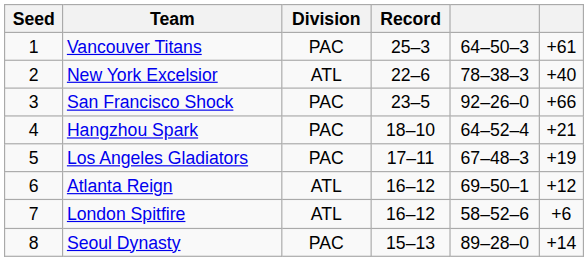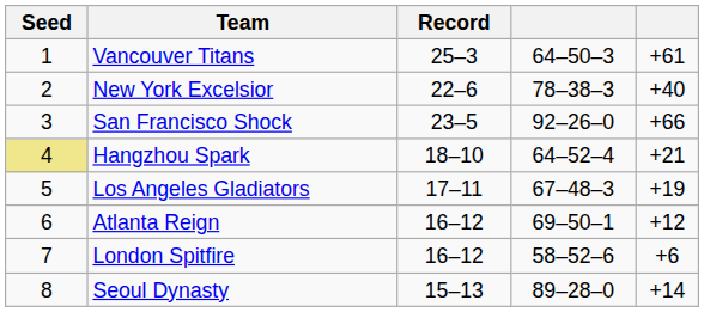- column: Division | PAC | ATL | PAC | PAC | PAC | ATL | ATL | PAC
Hangzhou Spark | Seed: no background -> khaki background
